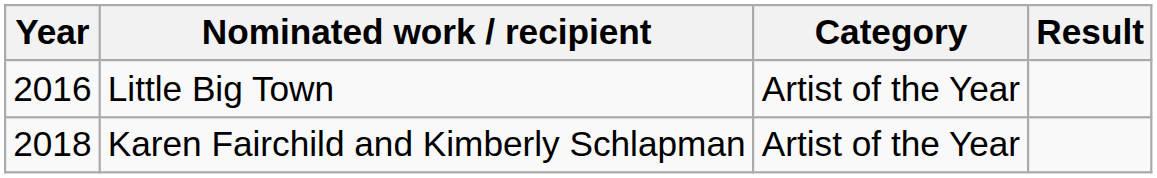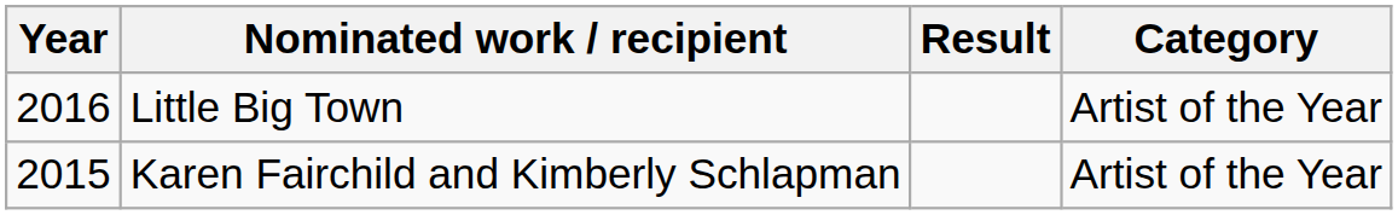columns swapped: Category <-> Result
Karen Fairchild and Kimberly Schlapman | Year: 2018 -> 2015
